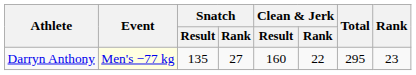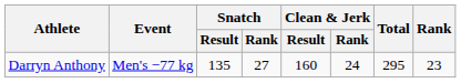Darryn Anthony | Event: lightyellow background -> no background
Darryn Anthony | Clean & Jerk / Rank: 22 -> 24
